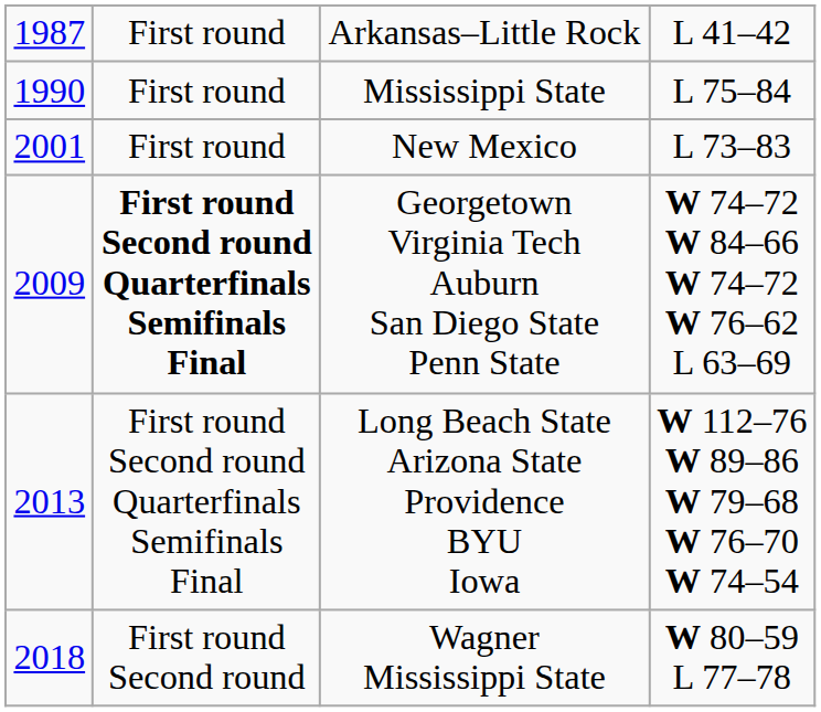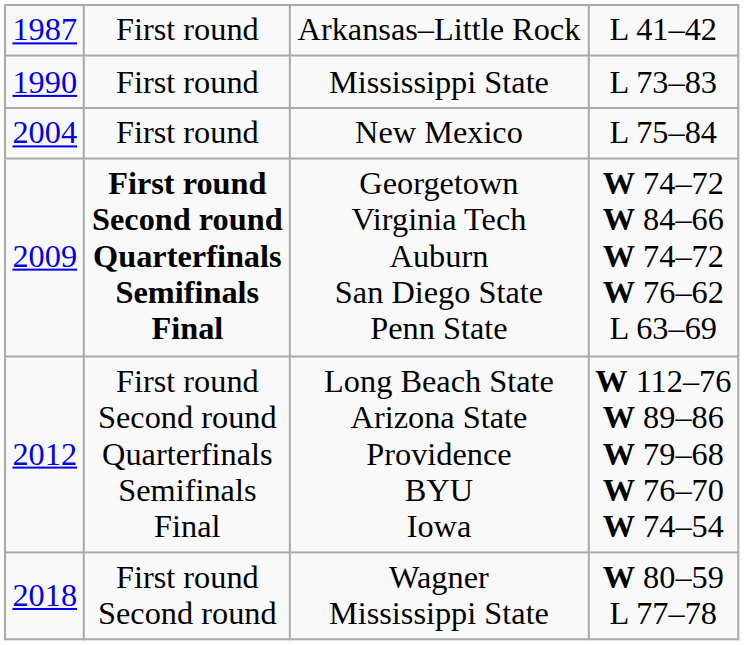Mississippi State | column 4: L 75–84 -> L 73–83
New Mexico | column 1: 2001 -> 2004
New Mexico | column 4: L 73–83 -> L 75–84
Long Beach State Arizona State Providence BYU Iowa | column 1: 2013 -> 2012
